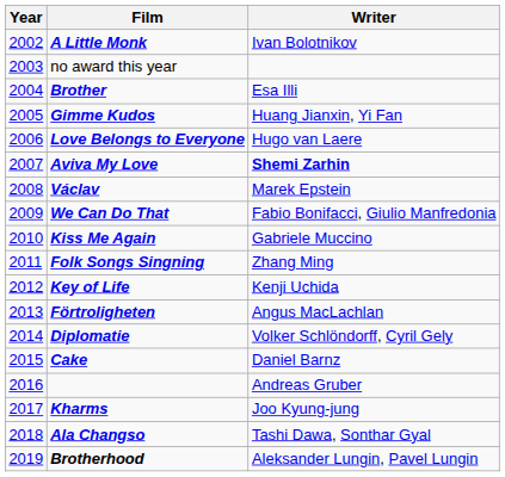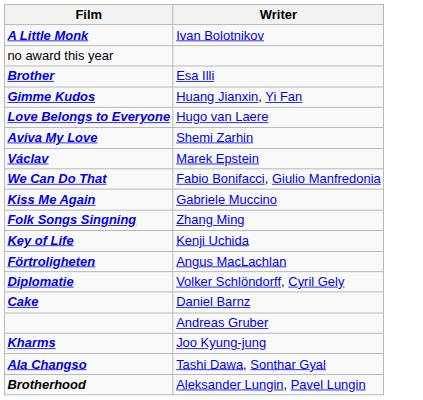- column: Year | 2002 | 2003 | 2004 | 2005 | 2006 | 2007 | 2008 | 2009 | 2010 | 2011 | 2012 | 2013 | 2014 | 2015 | 2016 | 2017 | 2018 | 2019
Aviva My Love | Writer: bold -> normal
